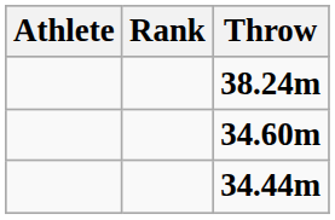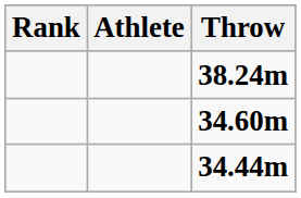columns swapped: Rank <-> Athlete
